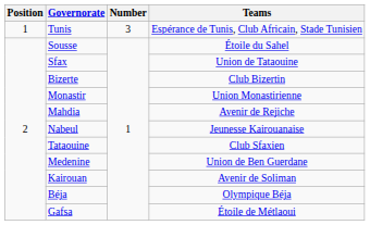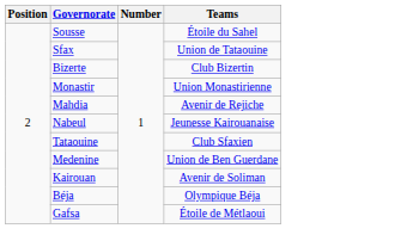- row: 1 | Tunis | 3 | Espérance de Tunis, Club Africain, Stade Tunisien
